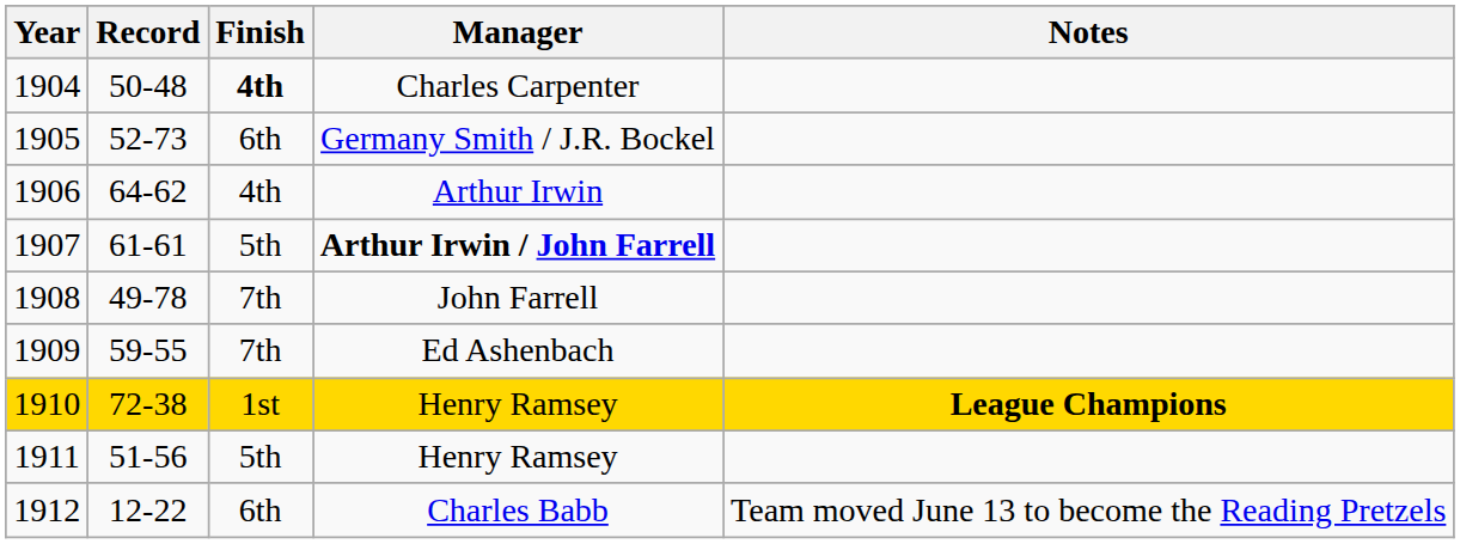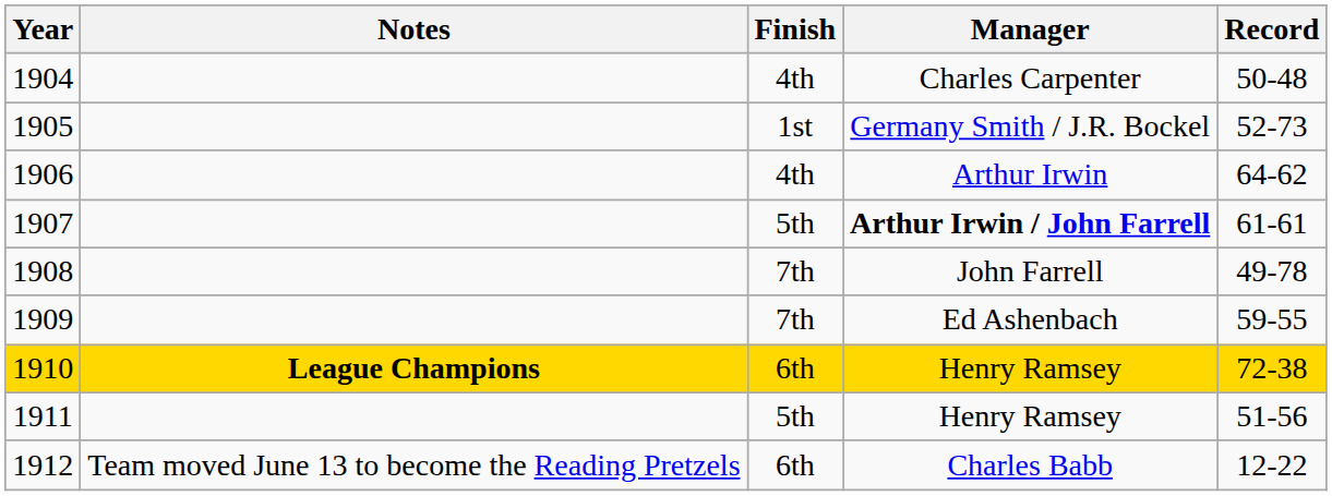columns swapped: Record <-> Notes
1904 | Finish: bold -> normal
1905 | Finish: 6th -> 1st
1910 | Finish: 1st -> 6th
